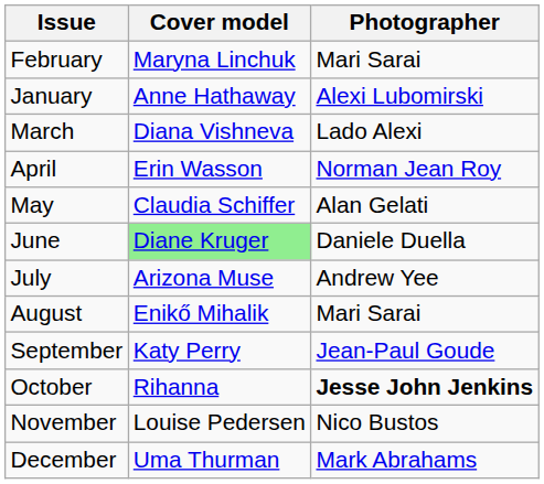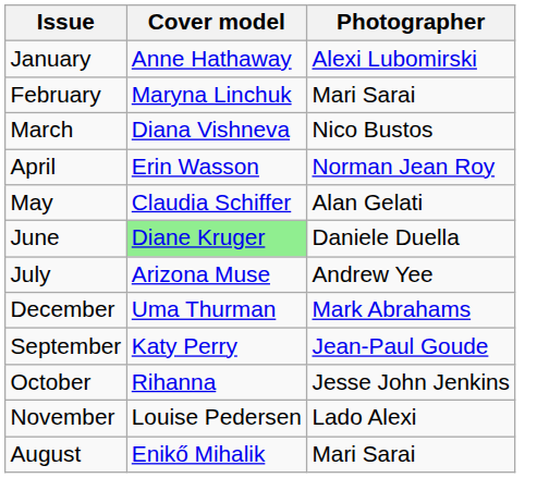rows swapped: January <-> February
March | Photographer: Lado Alexi -> Nico Bustos
rows swapped: August <-> December
October | Photographer: bold -> normal
November | Photographer: Nico Bustos -> Lado Alexi
